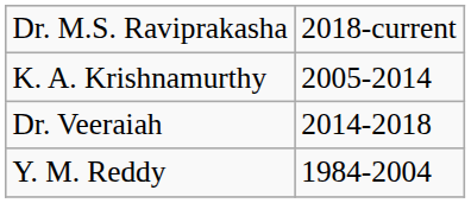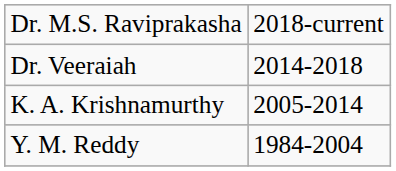rows swapped: Dr. Veeraiah <-> K. A. Krishnamurthy
